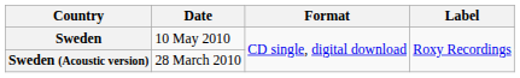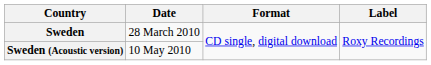Sweden | Date: 10 May 2010 -> 28 March 2010
Sweden (Acoustic version) | Date: 28 March 2010 -> 10 May 2010
